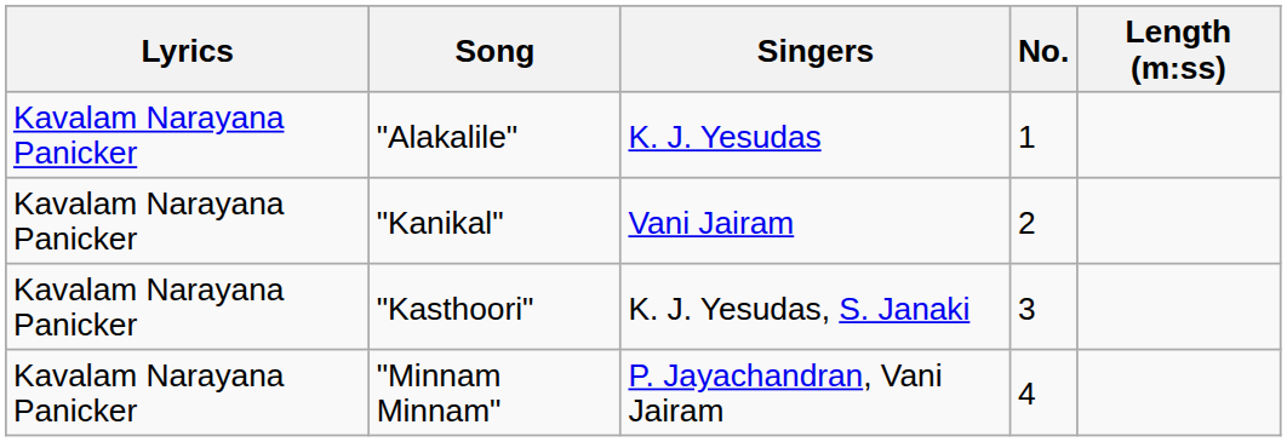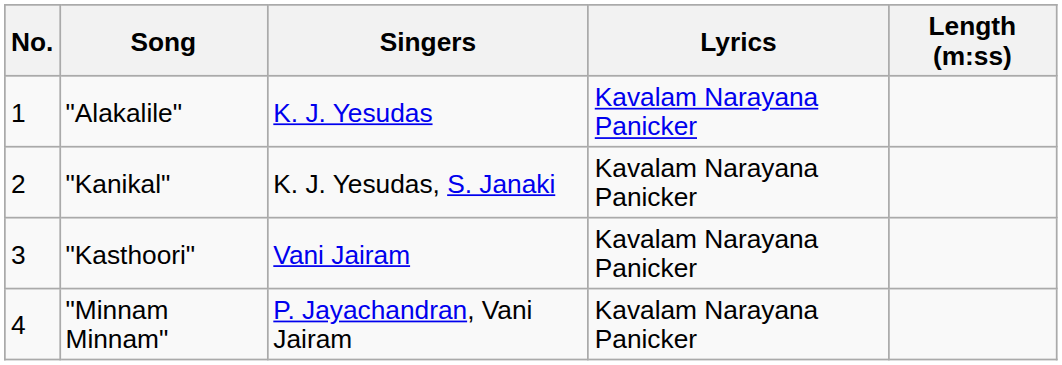columns swapped: No. <-> Lyrics
"Kanikal" | Singers: Vani Jairam -> K. J. Yesudas, S. Janaki
"Kasthoori" | Singers: K. J. Yesudas, S. Janaki -> Vani Jairam
